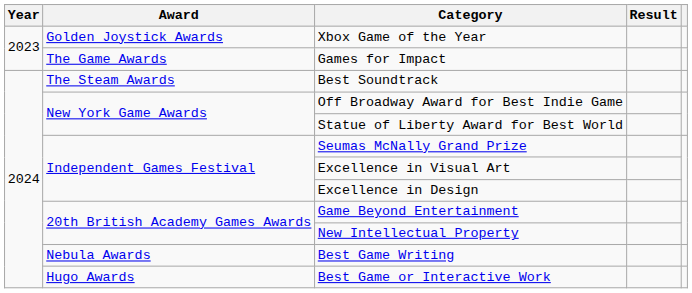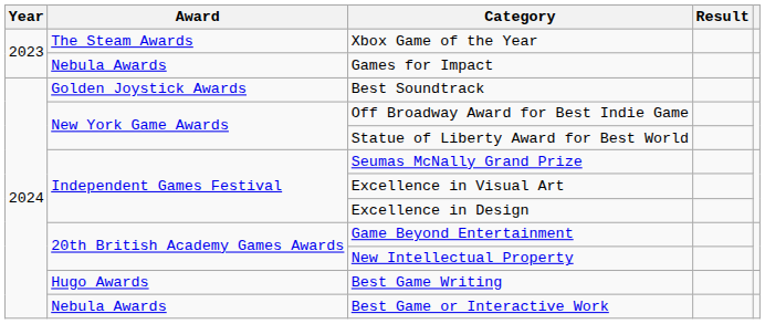Xbox Game of the Year | Award: Golden Joystick Awards -> The Steam Awards
Games for Impact | Award: The Game Awards -> Nebula Awards
Best Soundtrack | Award: The Steam Awards -> Golden Joystick Awards
Best Game Writing | Award: Nebula Awards -> Hugo Awards
Best Game or Interactive Work | Award: Hugo Awards -> Nebula Awards
